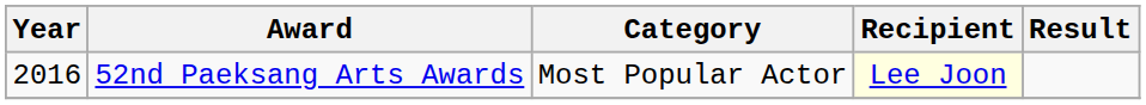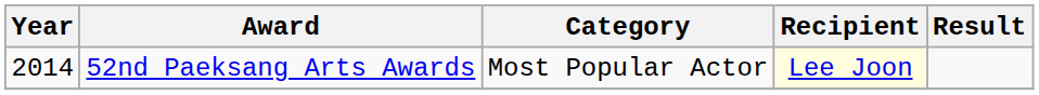52nd Paeksang Arts Awards | Year: 2016 -> 2014
